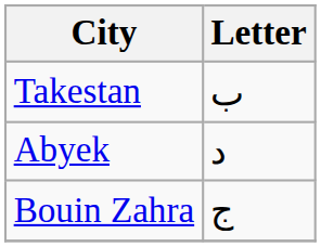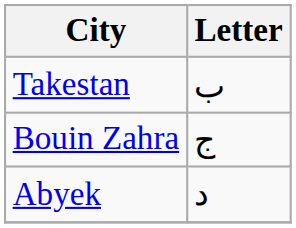rows swapped: Bouin Zahra <-> Abyek
